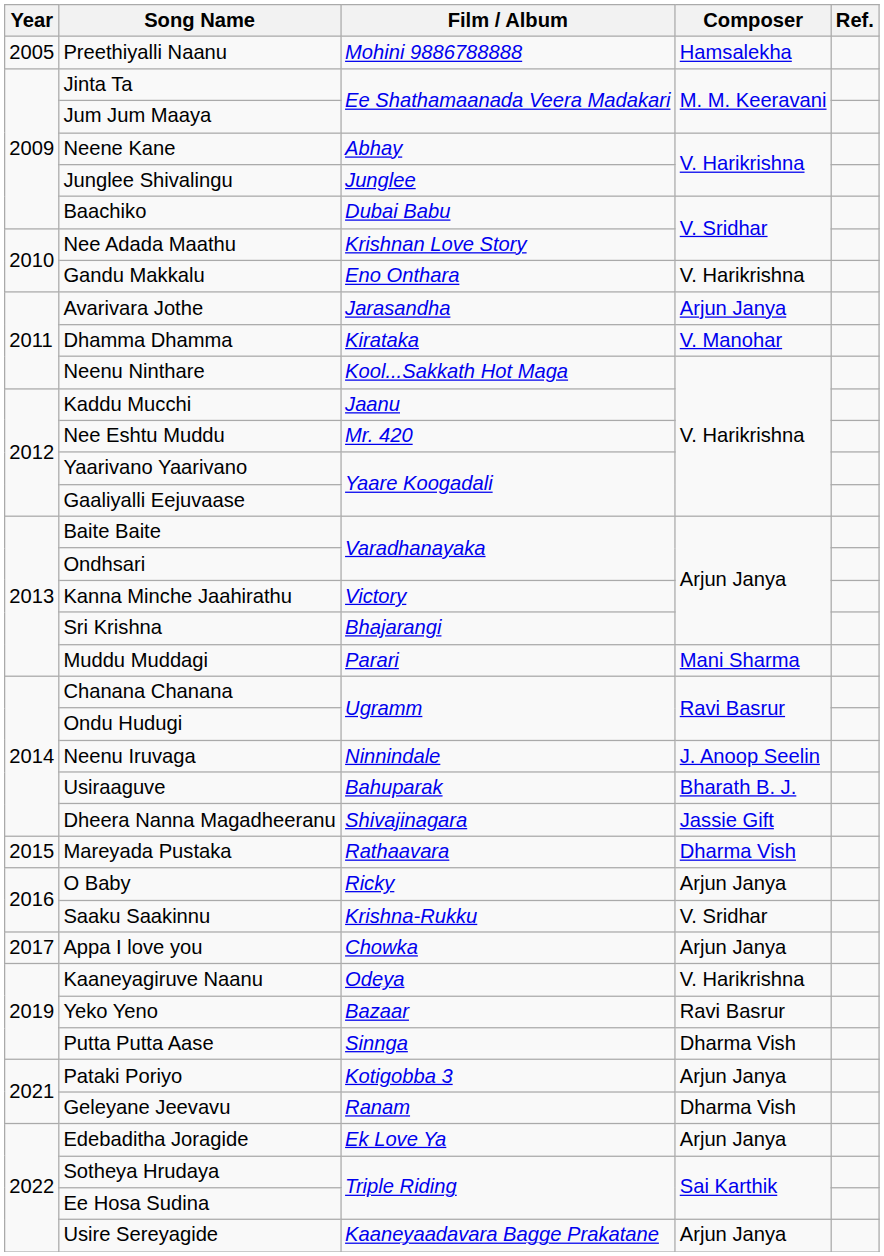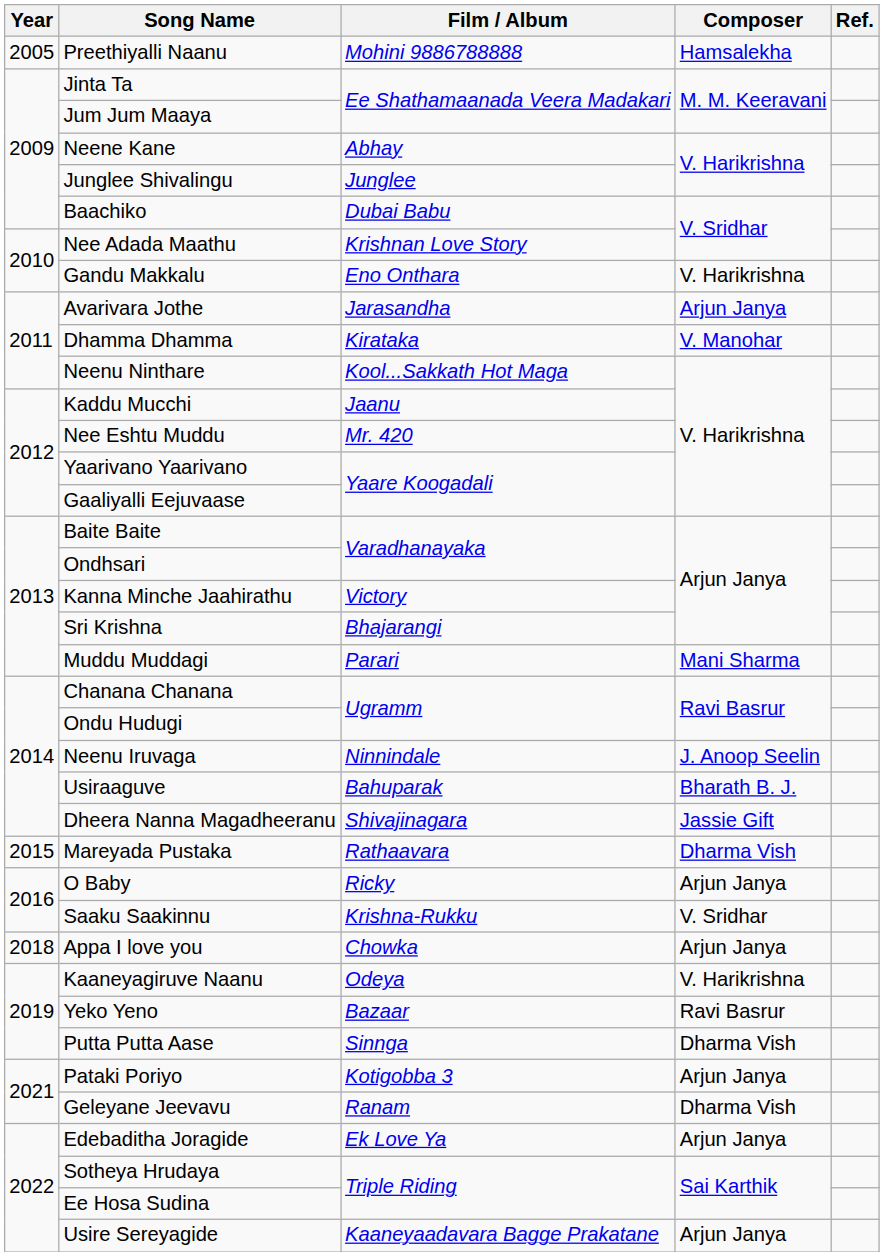Appa I love you | Year: 2017 -> 2018
